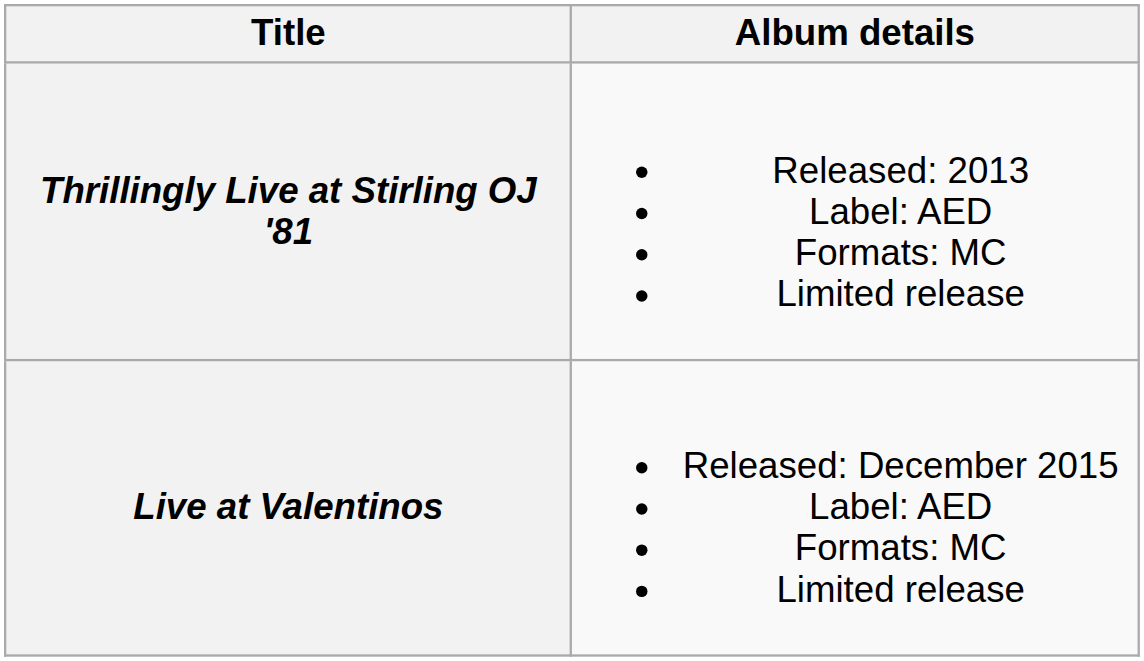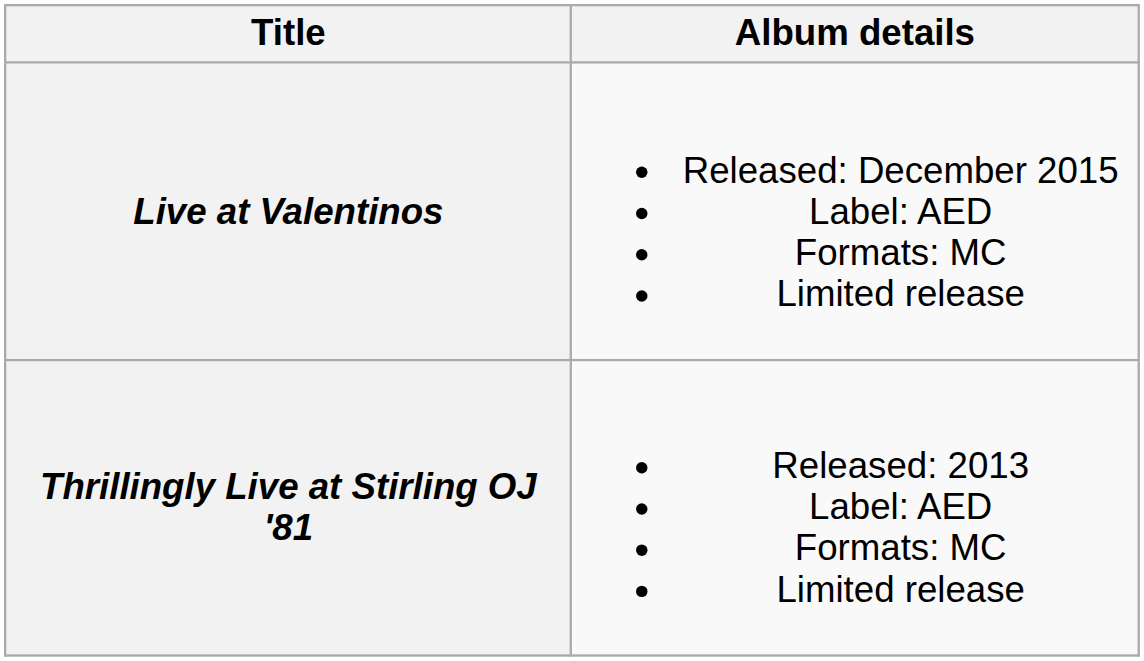rows swapped: Thrillingly Live at Stirling OJ '81 <-> Live at Valentinos
